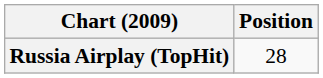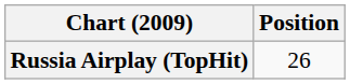Russia Airplay (TopHit) | Position: 28 -> 26
